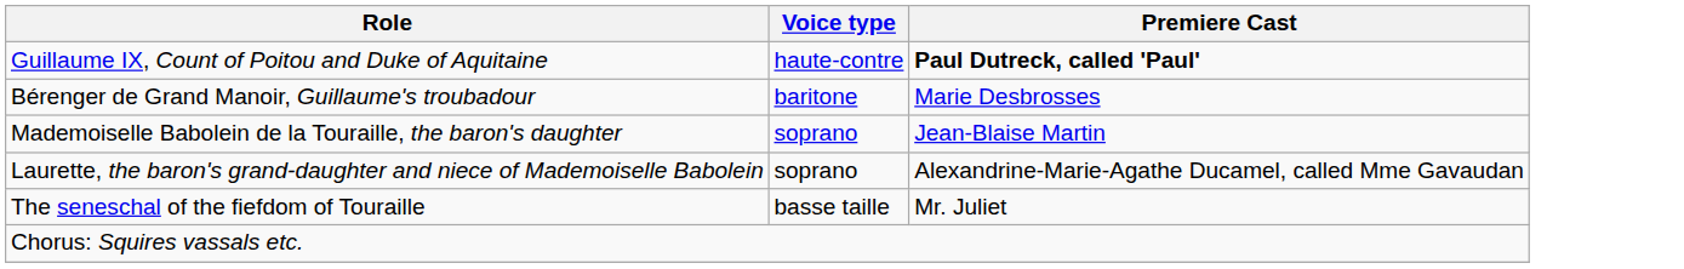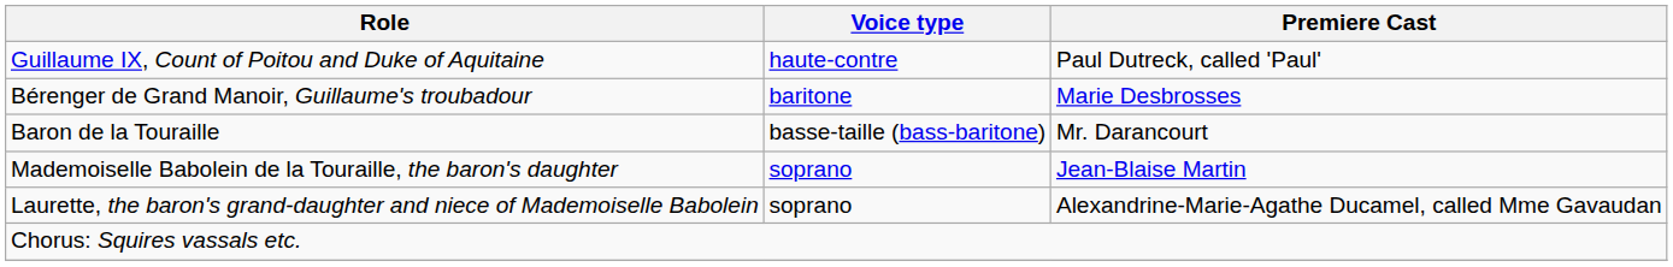Guillaume IX, Count of Poitou and Duke of Aquitaine | Premiere Cast: bold -> normal
+ row: Baron de la Touraille | basse-taille (bass-baritone) | Mr. Darancourt
- row: The seneschal of the fiefdom of Touraille | basse taille | Mr. Juliet
